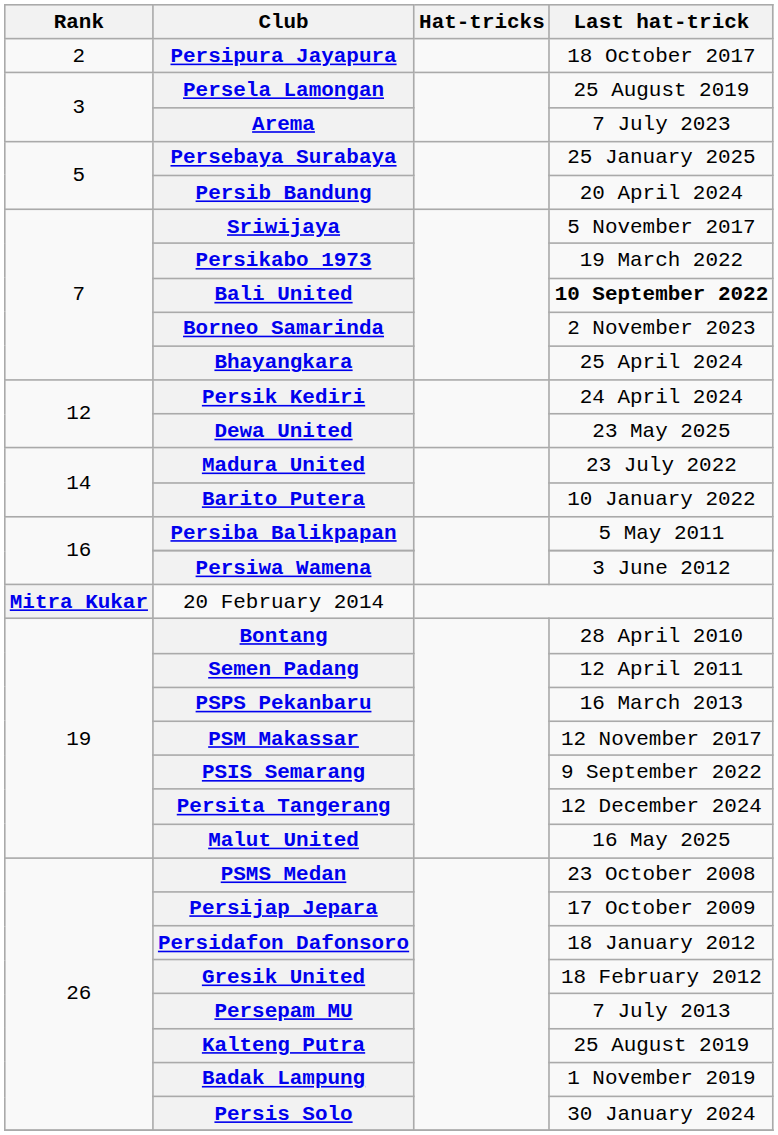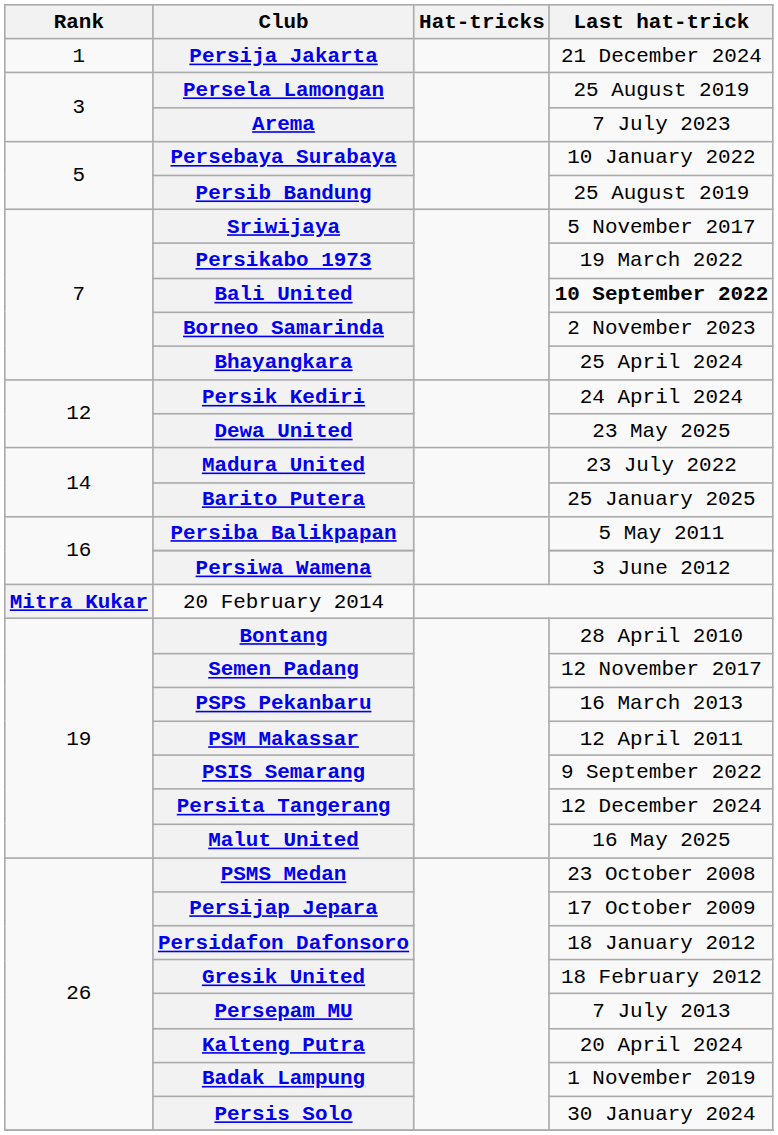+ row: 1 | Persija Jakarta | 21 December 2024
- row: 2 | Persipura Jayapura | 18 October 2017
Persebaya Surabaya | Last hat-trick: 25 January 2025 -> 10 January 2022
Persib Bandung | Last hat-trick: 20 April 2024 -> 25 August 2019
Barito Putera | Last hat-trick: 10 January 2022 -> 25 January 2025
Semen Padang | Last hat-trick: 12 April 2011 -> 12 November 2017
PSM Makassar | Last hat-trick: 12 November 2017 -> 12 April 2011
Kalteng Putra | Last hat-trick: 25 August 2019 -> 20 April 2024
